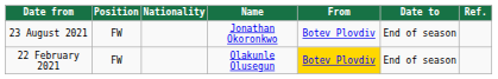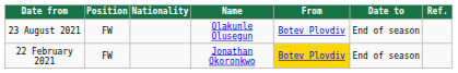23 August 2021 | Name: Jonathan Okoronkwo -> Olakunle Olusegun
22 February 2021 | Name: Olakunle Olusegun -> Jonathan Okoronkwo
